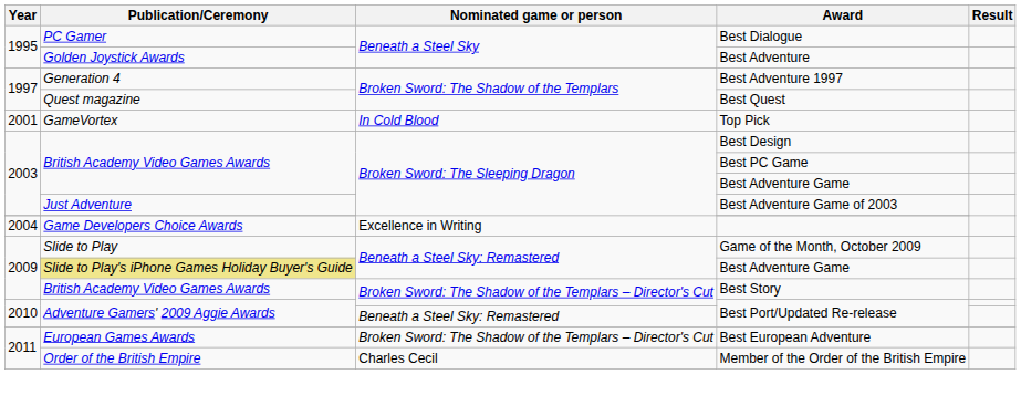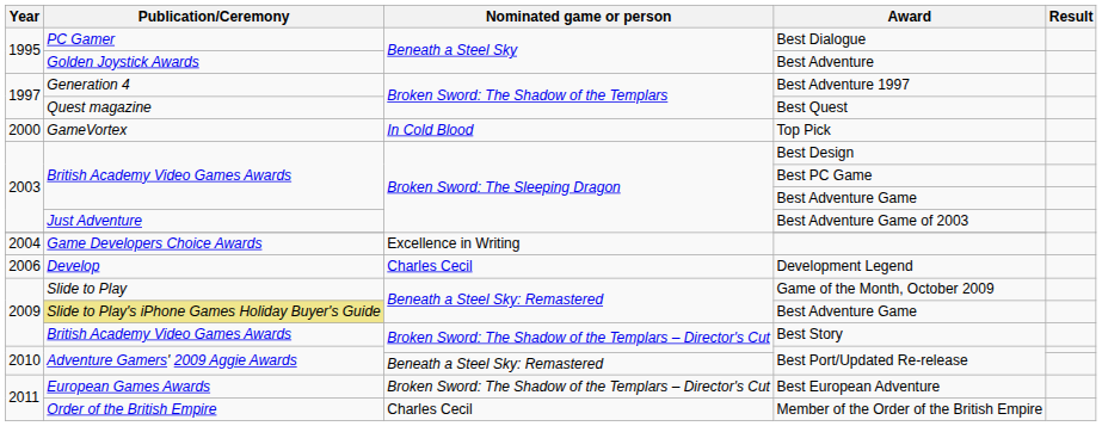Top Pick | Year: 2001 -> 2000
+ row: 2006 | Develop | Charles Cecil | Development Legend
